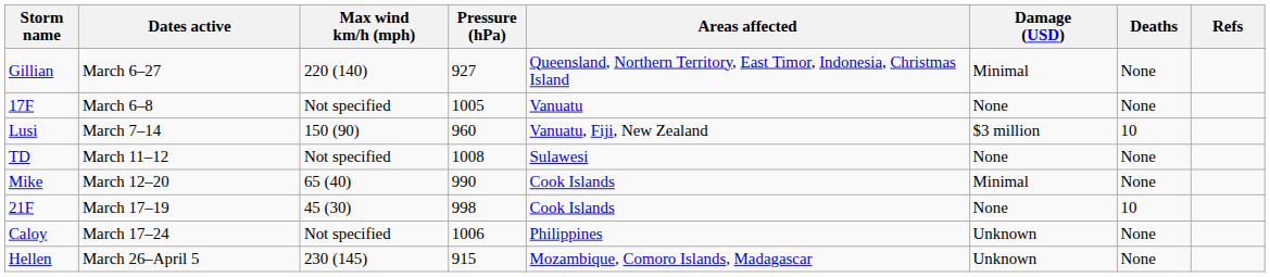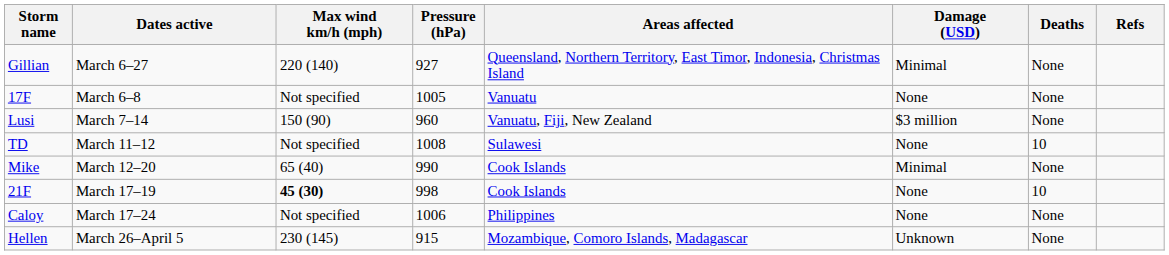Lusi | Deaths: 10 -> None
TD | Deaths: None -> 10
21F | Max wind km/h (mph): normal -> bold
Caloy | Damage (USD): Unknown -> None
